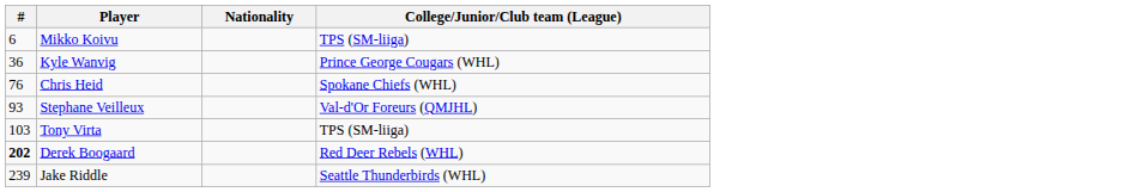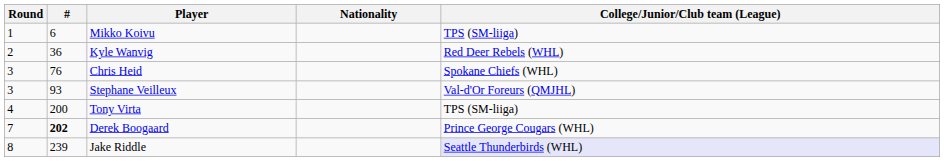+ column: Round | 1 | 2 | 3 | 3 | 4 | 7 | 8
Kyle Wanvig | College/Junior/Club team (League): Prince George Cougars (WHL) -> Red Deer Rebels (WHL)
Tony Virta | #: 103 -> 200
Derek Boogaard | College/Junior/Club team (League): Red Deer Rebels (WHL) -> Prince George Cougars (WHL)
Jake Riddle | College/Junior/Club team (League): no background -> lavender background
